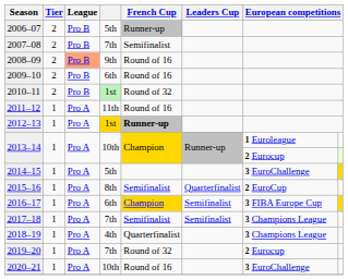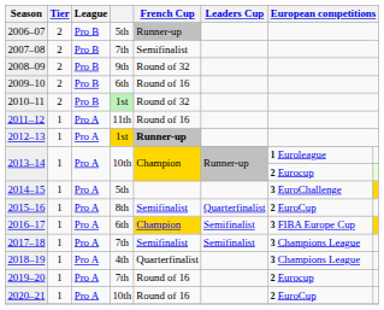2008–09 | League: lightsalmon background -> no background
2008–09 | French Cup: Round of 16 -> Round of 32
2019–20 | French Cup: Round of 32 -> Round of 16
2020–21 | column 7: 3 EuroChallenge -> 2 EuroCup
